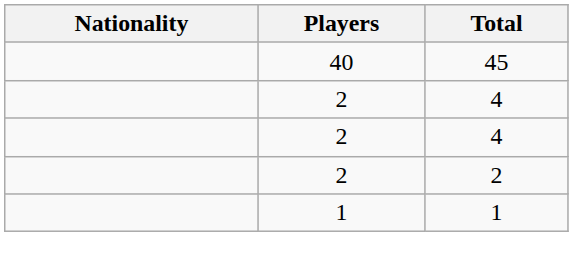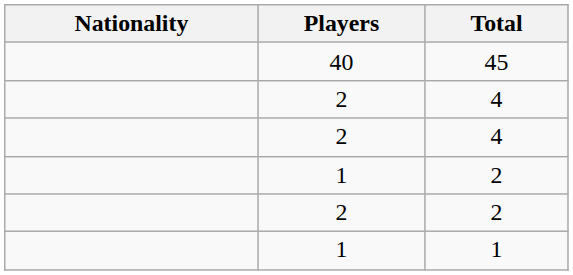+ row: 1 | 2
